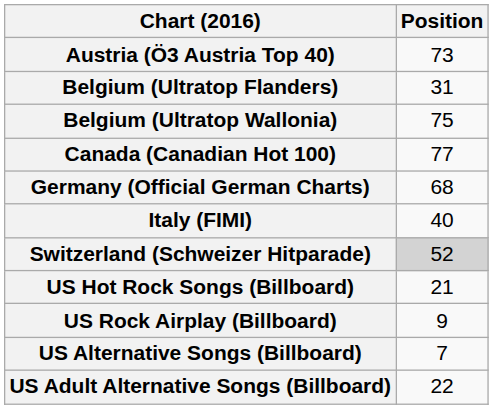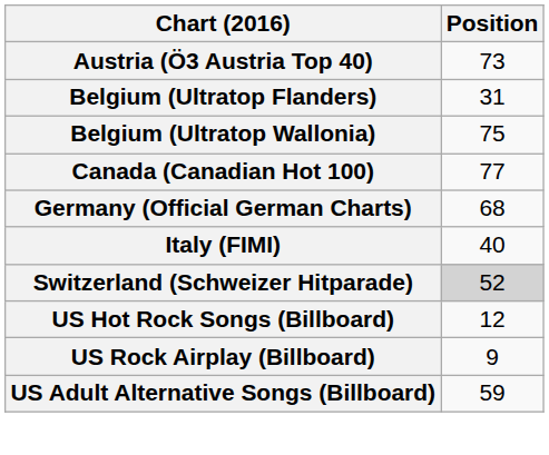US Hot Rock Songs (Billboard) | Position: 21 -> 12
- row: US Alternative Songs (Billboard) | 7
US Adult Alternative Songs (Billboard) | Position: 22 -> 59
